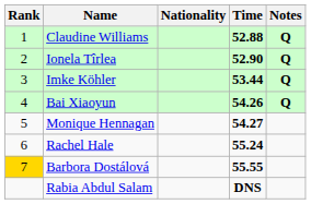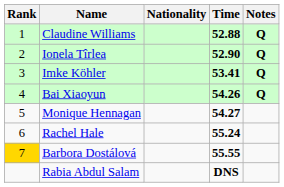Imke Köhler | Time: 53.44 -> 53.41
